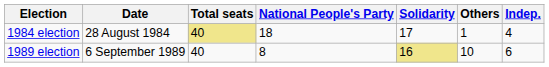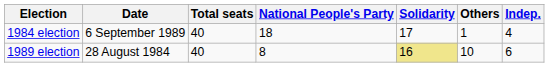1984 election | Date: 28 August 1984 -> 6 September 1989
1984 election | Total seats: khaki background -> no background
1989 election | Date: 6 September 1989 -> 28 August 1984
